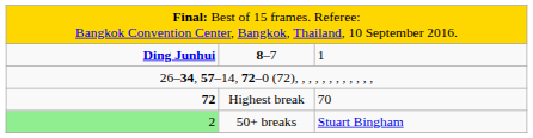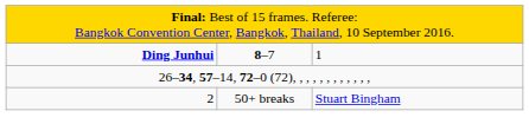- row: 72 | Highest break | 70
50+ breaks | column 1: lightgreen background -> no background
